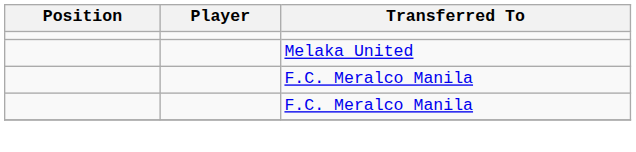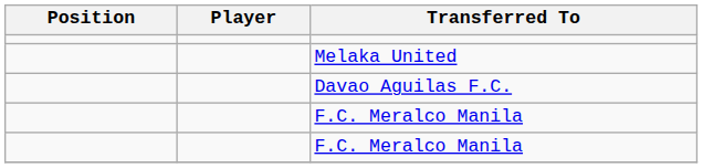+ row: Davao Aguilas F.C.
